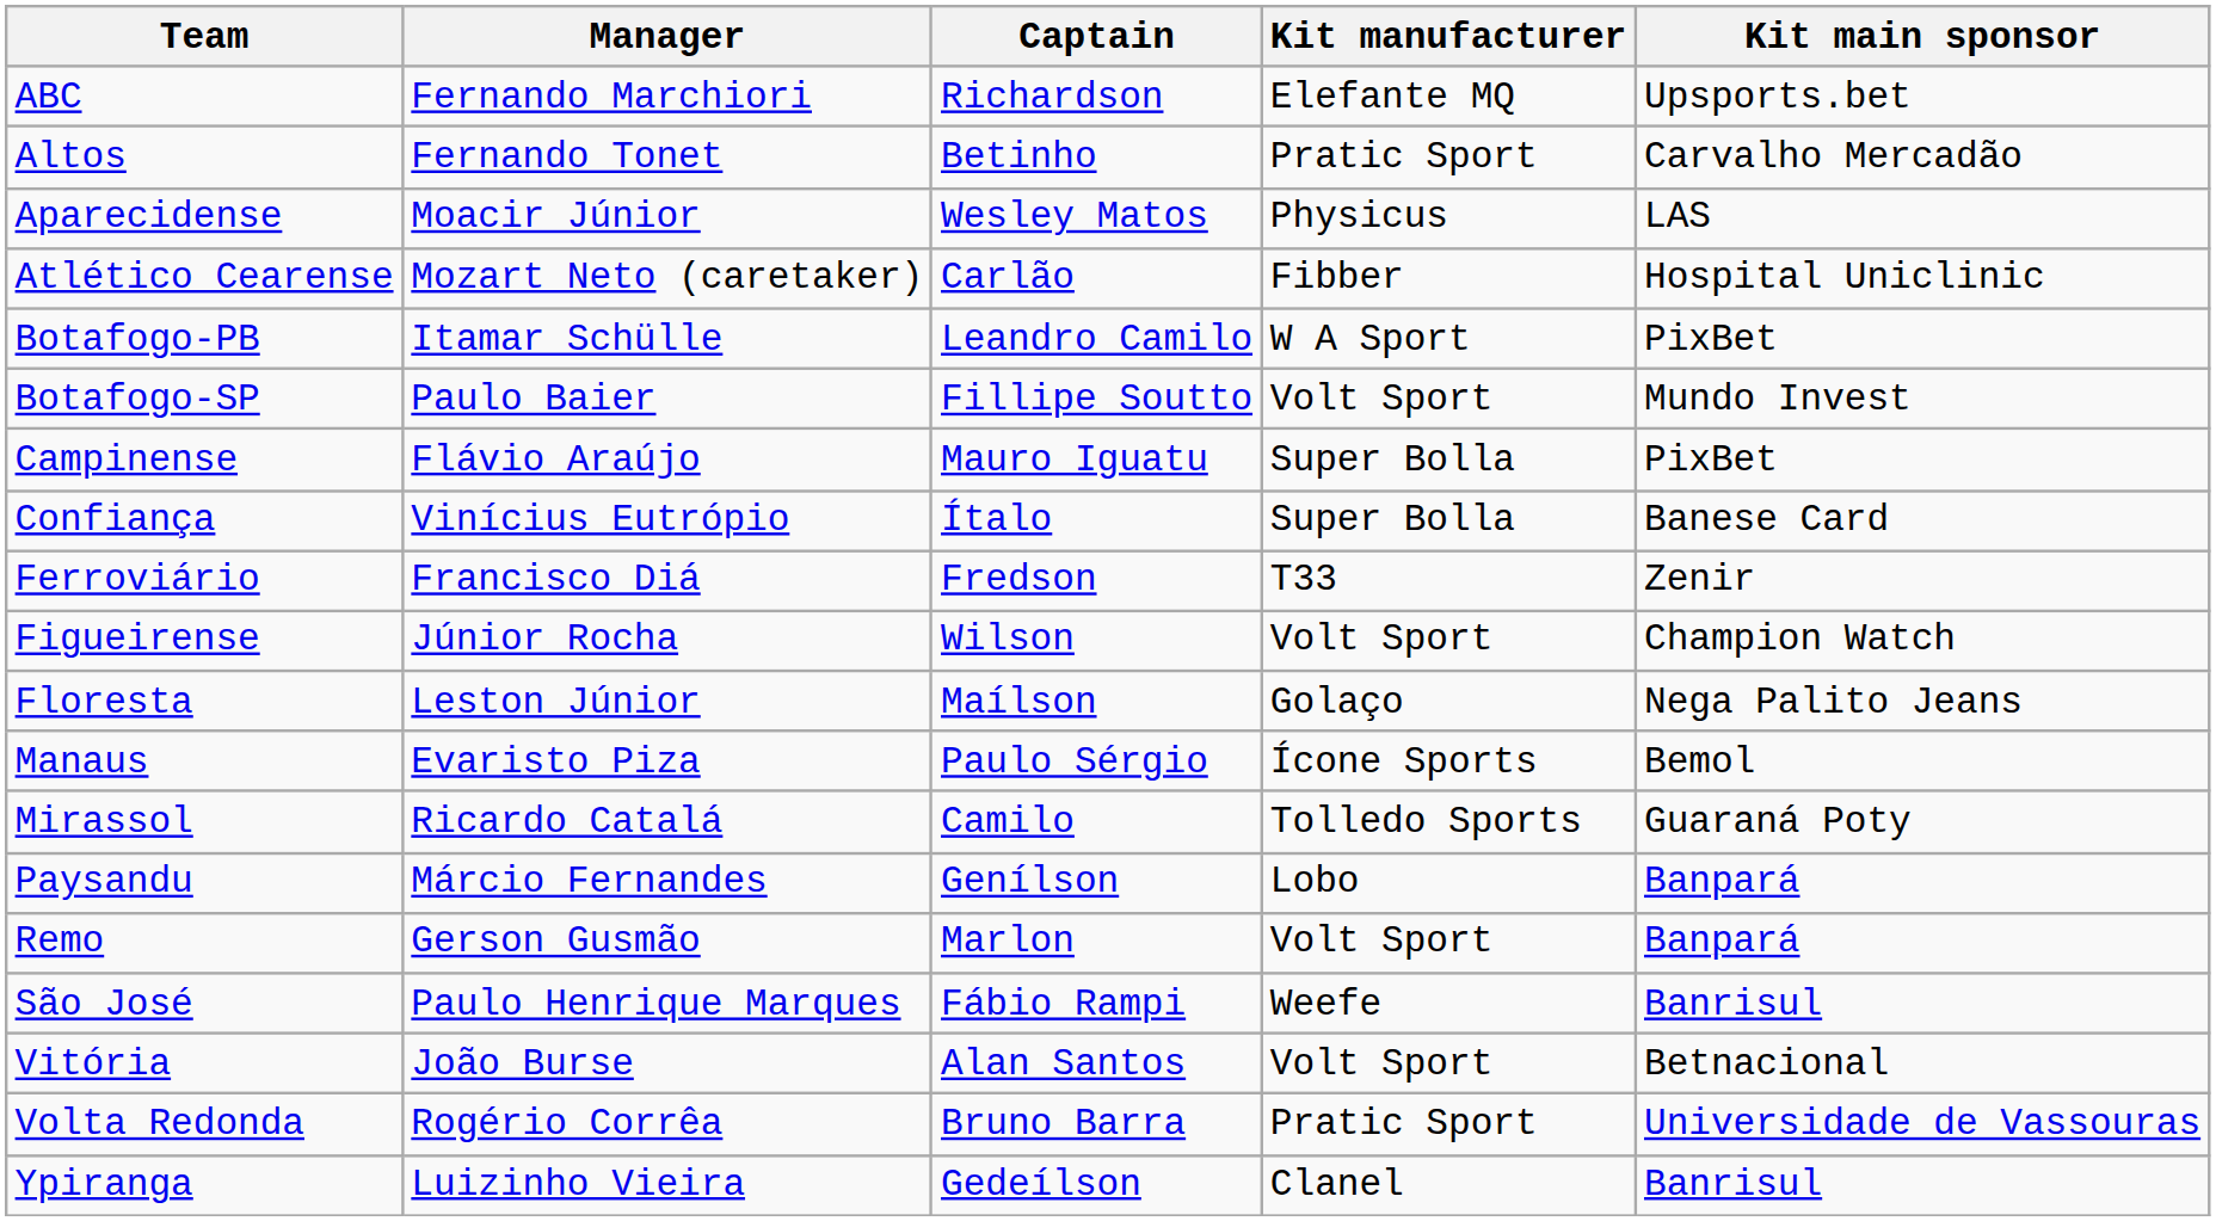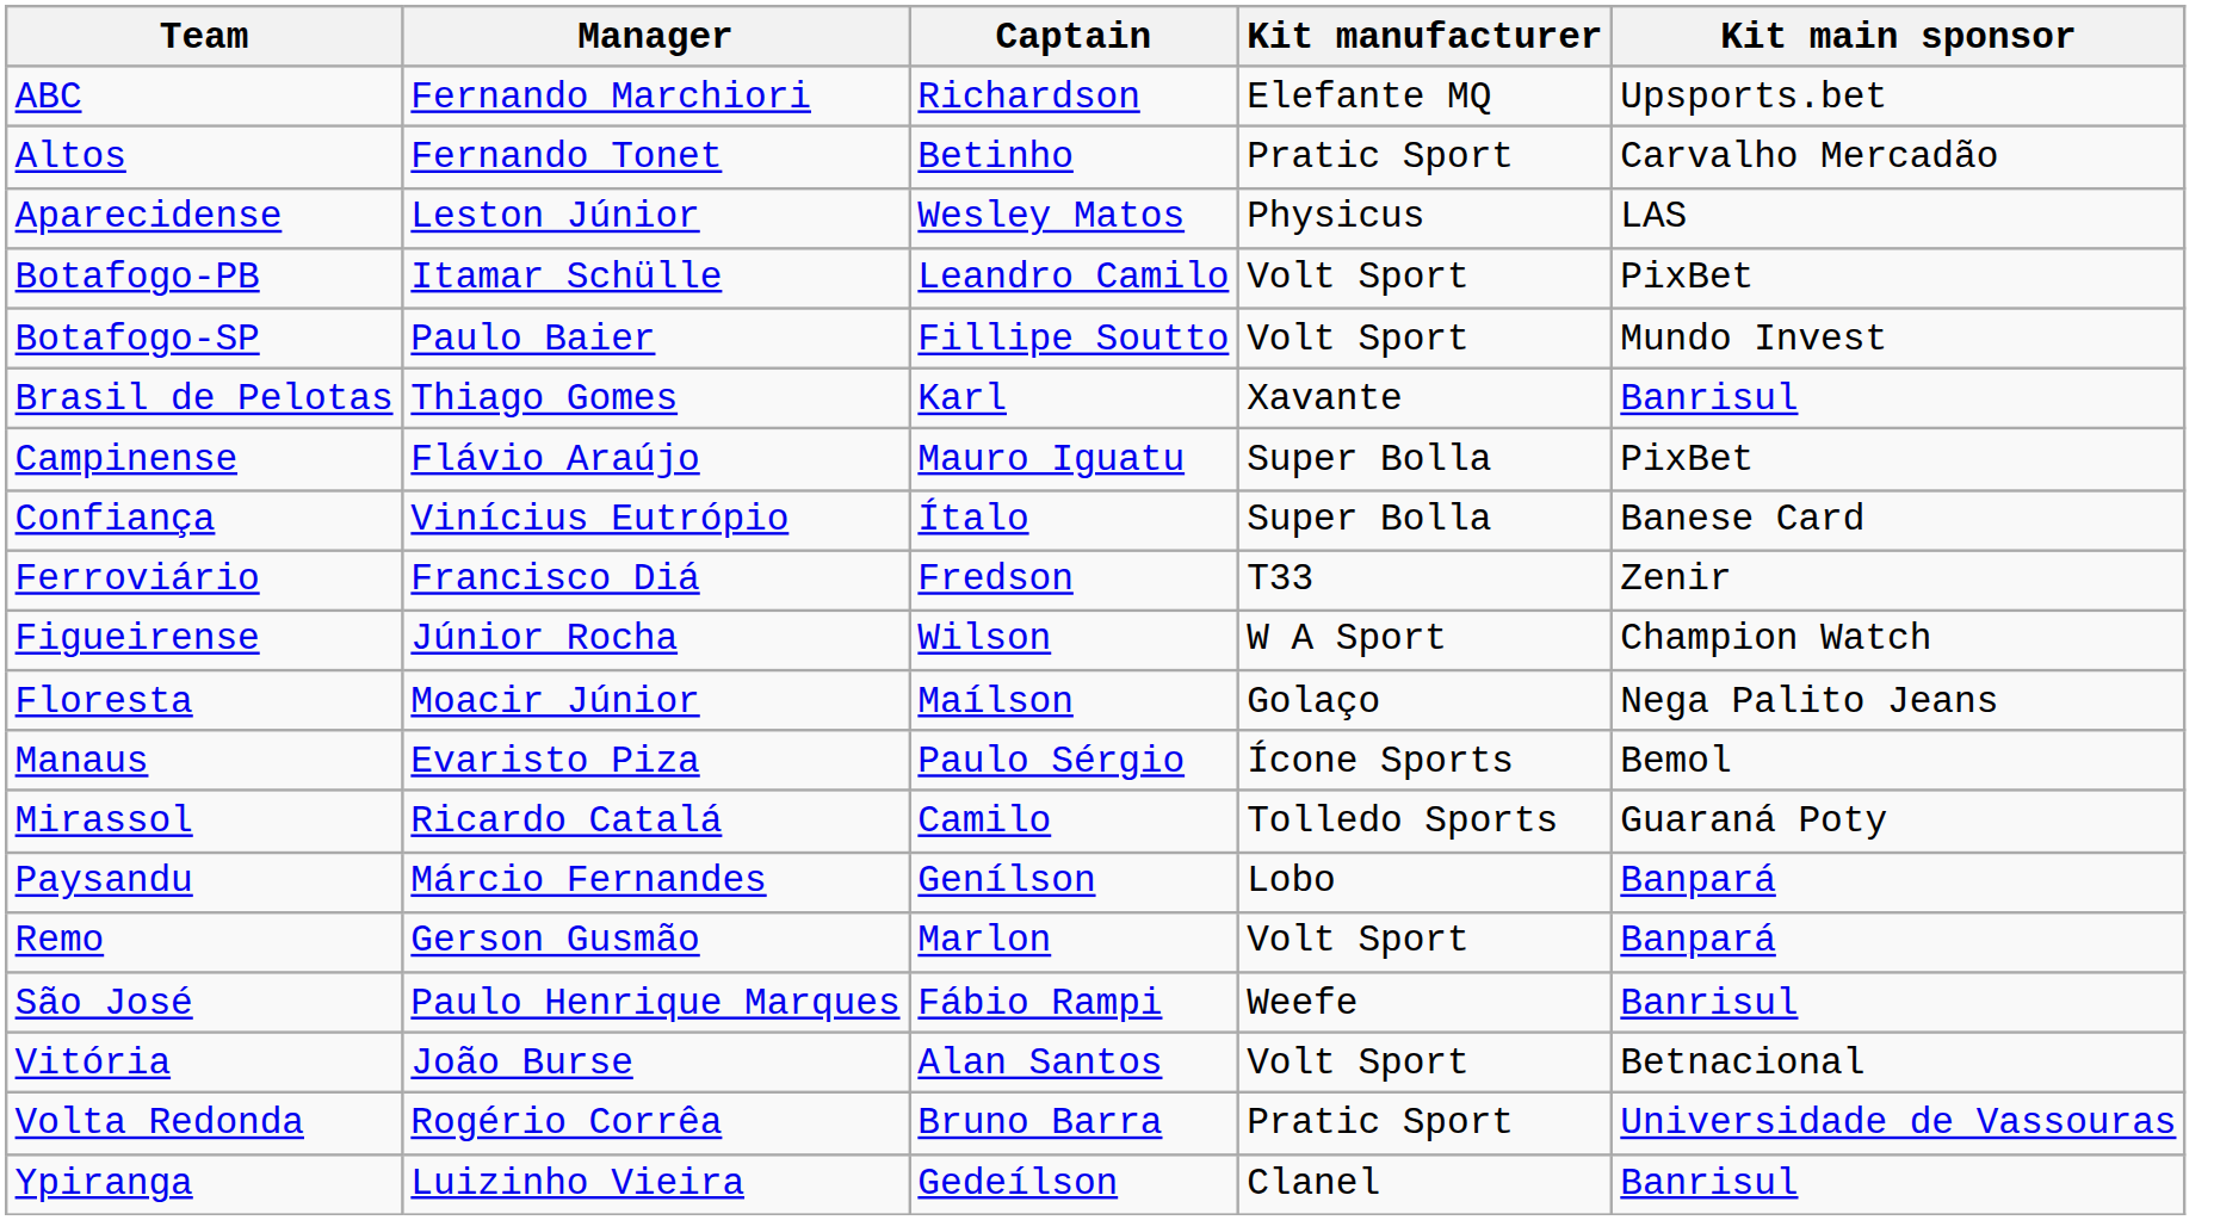Aparecidense | Manager: Moacir Júnior -> Leston Júnior
- row: Atlético Cearense | Mozart Neto (caretaker) | Carlão | Fibber | Hospital Uniclinic
Botafogo-PB | Kit manufacturer: W A Sport -> Volt Sport
+ row: Brasil de Pelotas | Thiago Gomes | Karl | Xavante | Banrisul
Figueirense | Kit manufacturer: Volt Sport -> W A Sport
Floresta | Manager: Leston Júnior -> Moacir Júnior
